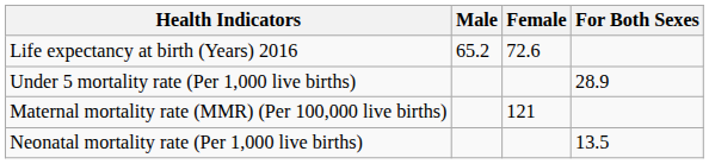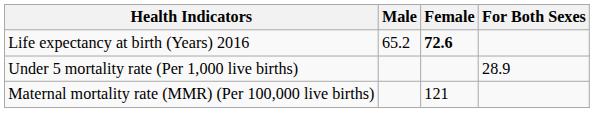Life expectancy at birth (Years) 2016 | Female: normal -> bold
- row: Neonatal mortality rate (Per 1,000 live births) | 13.5
